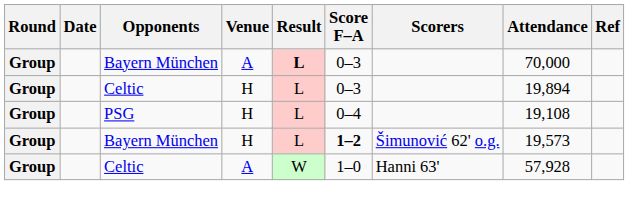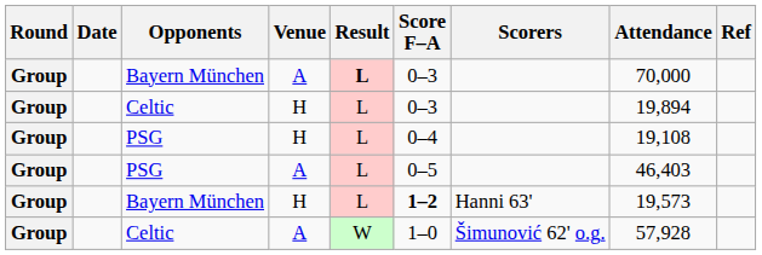+ row: Group | PSG | A | L | 0–5 | 46,403
Bayern München / H | Scorers: Šimunović 62' o.g. -> Hanni 63'
Celtic / A | Scorers: Hanni 63' -> Šimunović 62' o.g.
